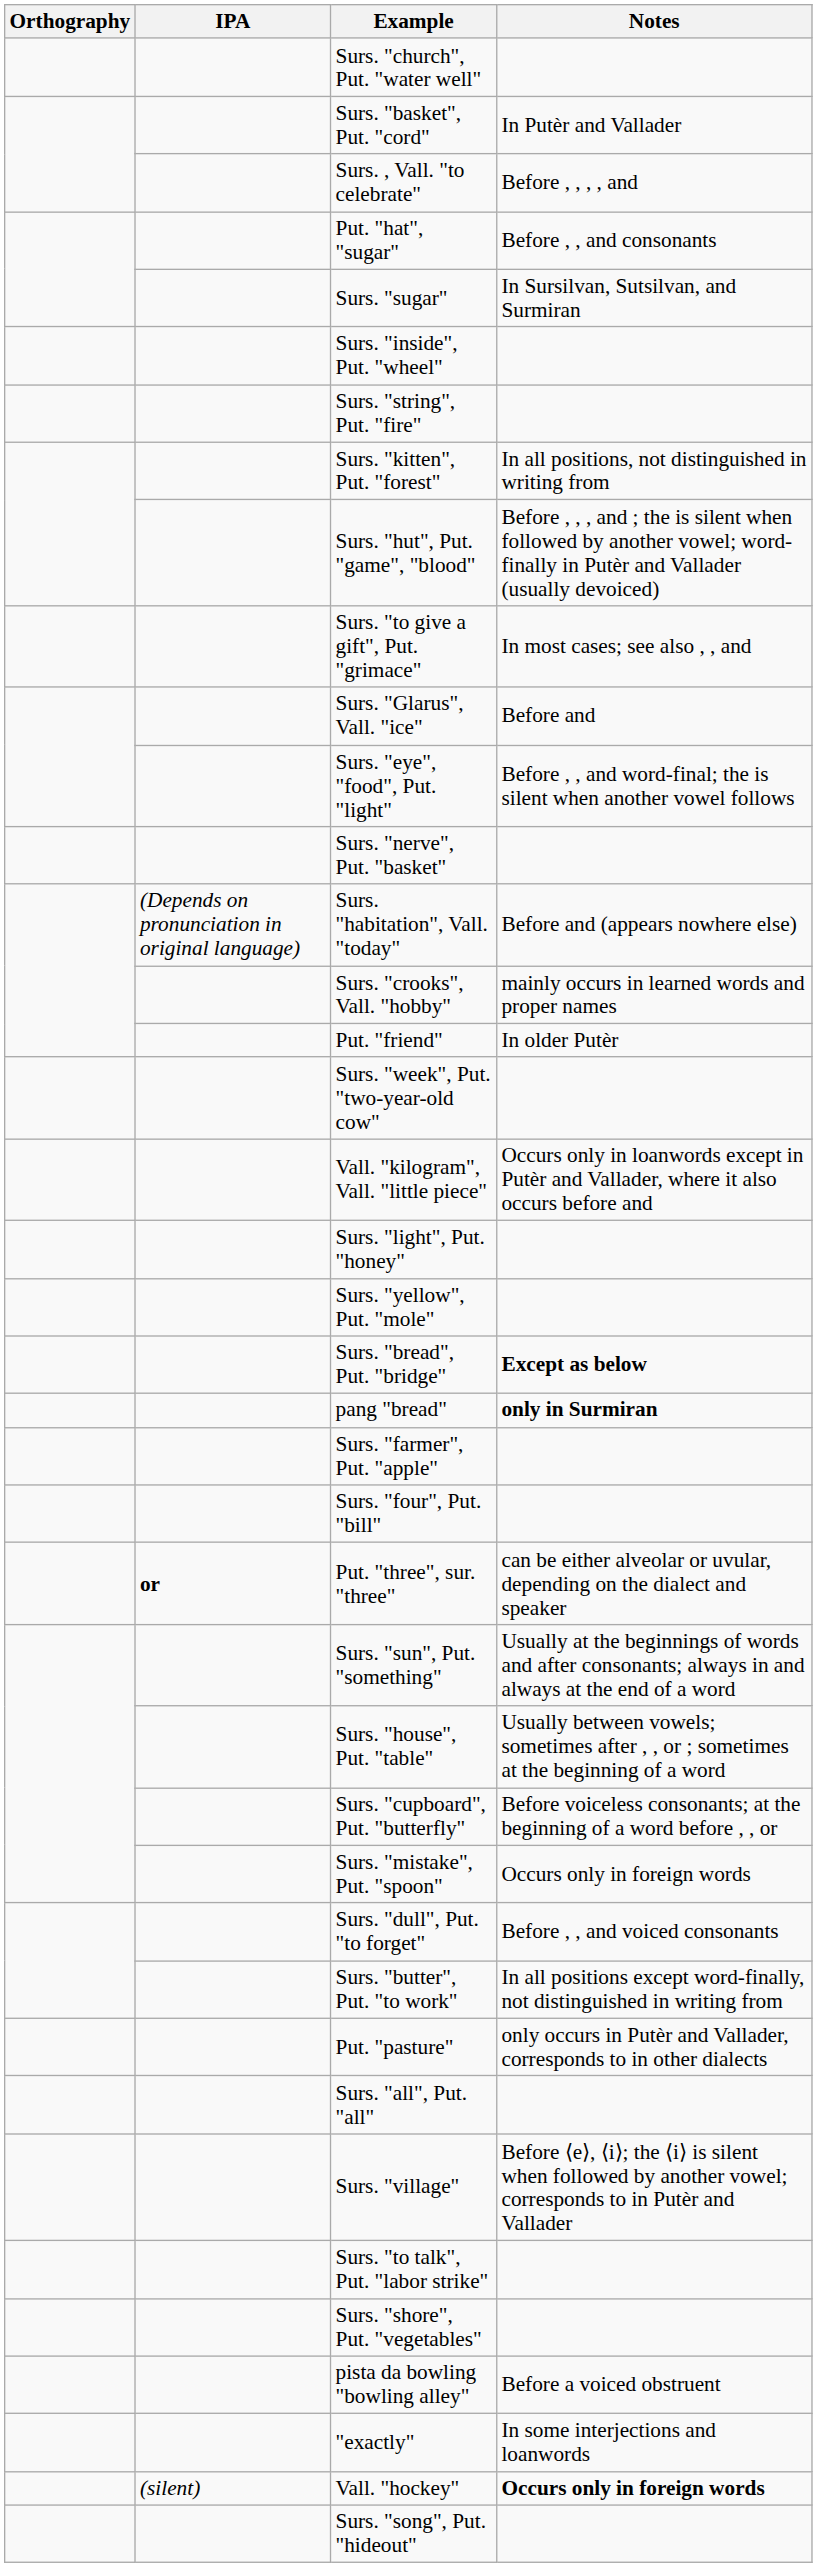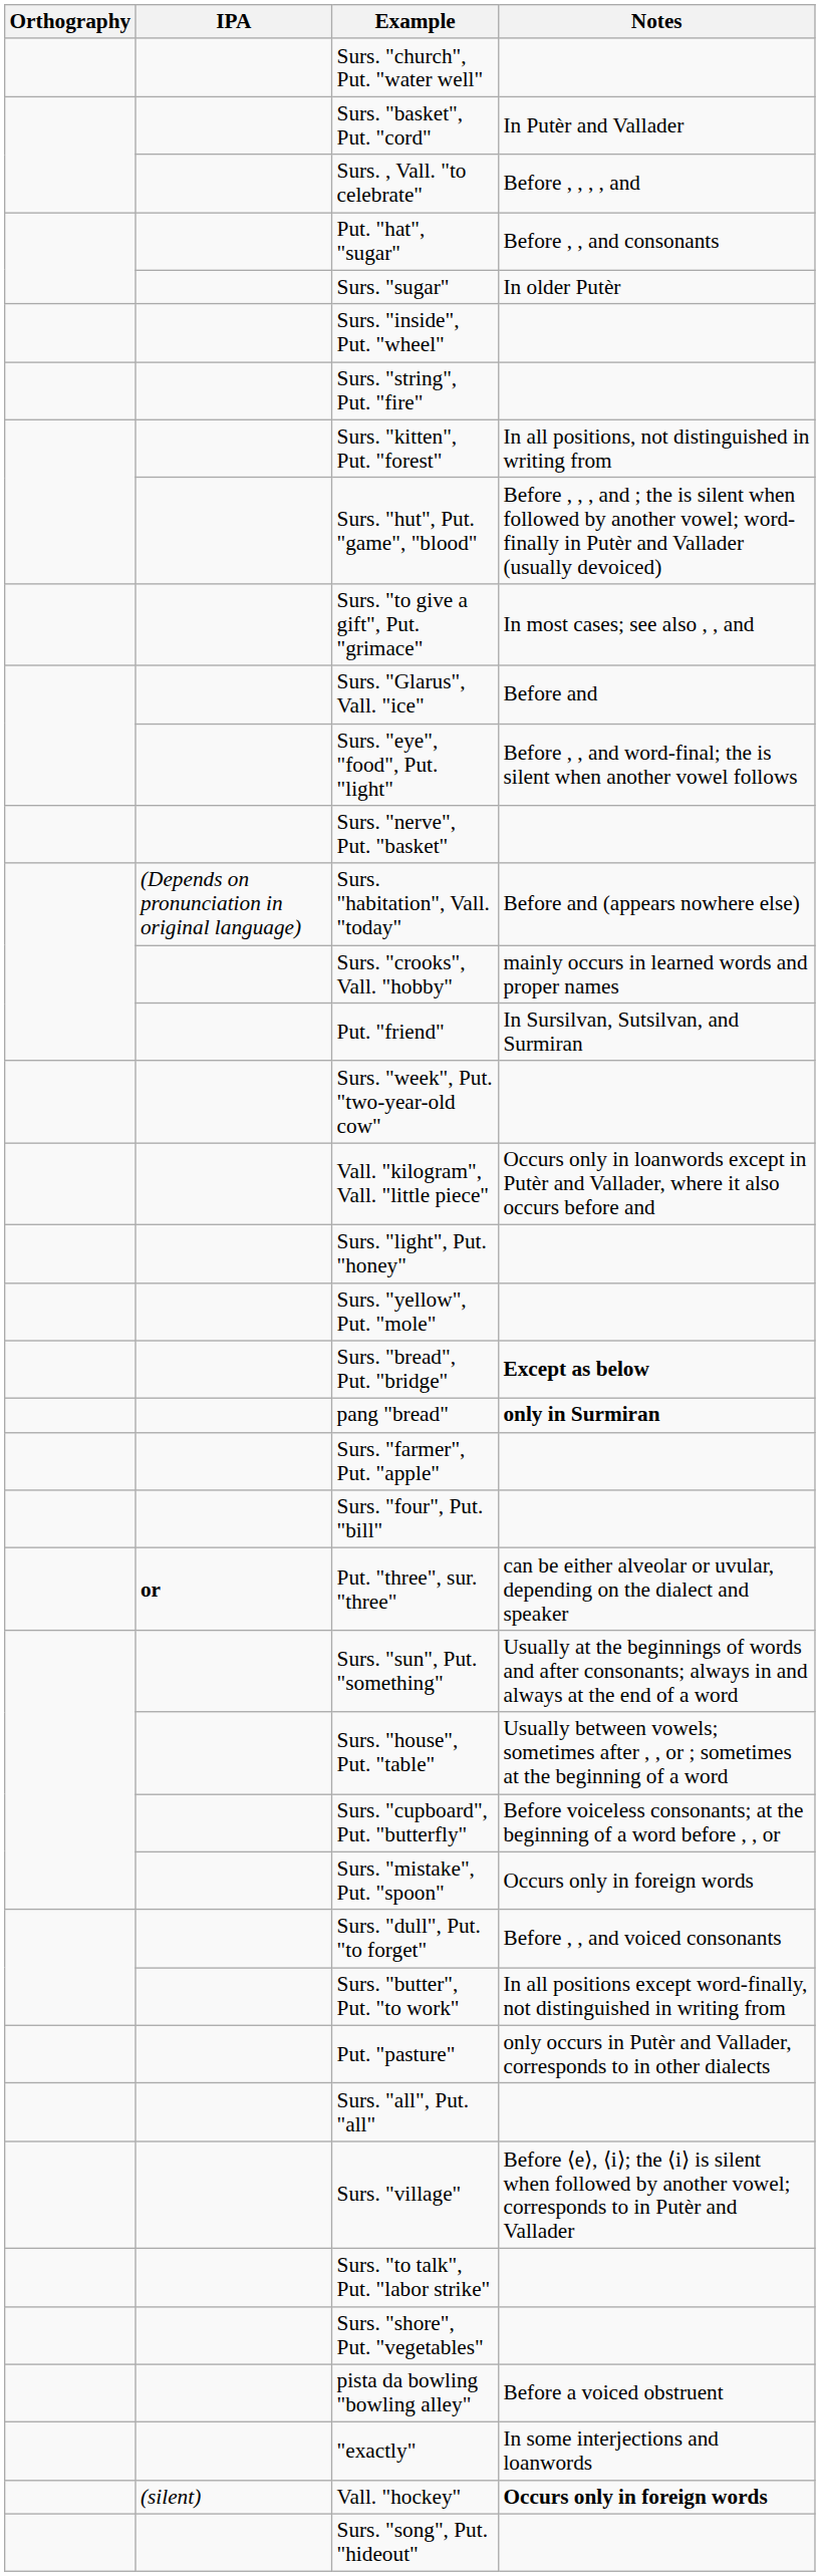Surs. "sugar" | Notes: In Sursilvan, Sutsilvan, and Surmiran -> In older Putèr
Put. "friend" | Notes: In older Putèr -> In Sursilvan, Sutsilvan, and Surmiran
